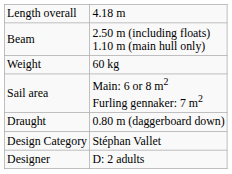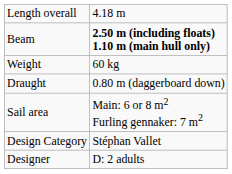Beam | column 2: normal -> bold
rows swapped: Draught <-> Sail area
